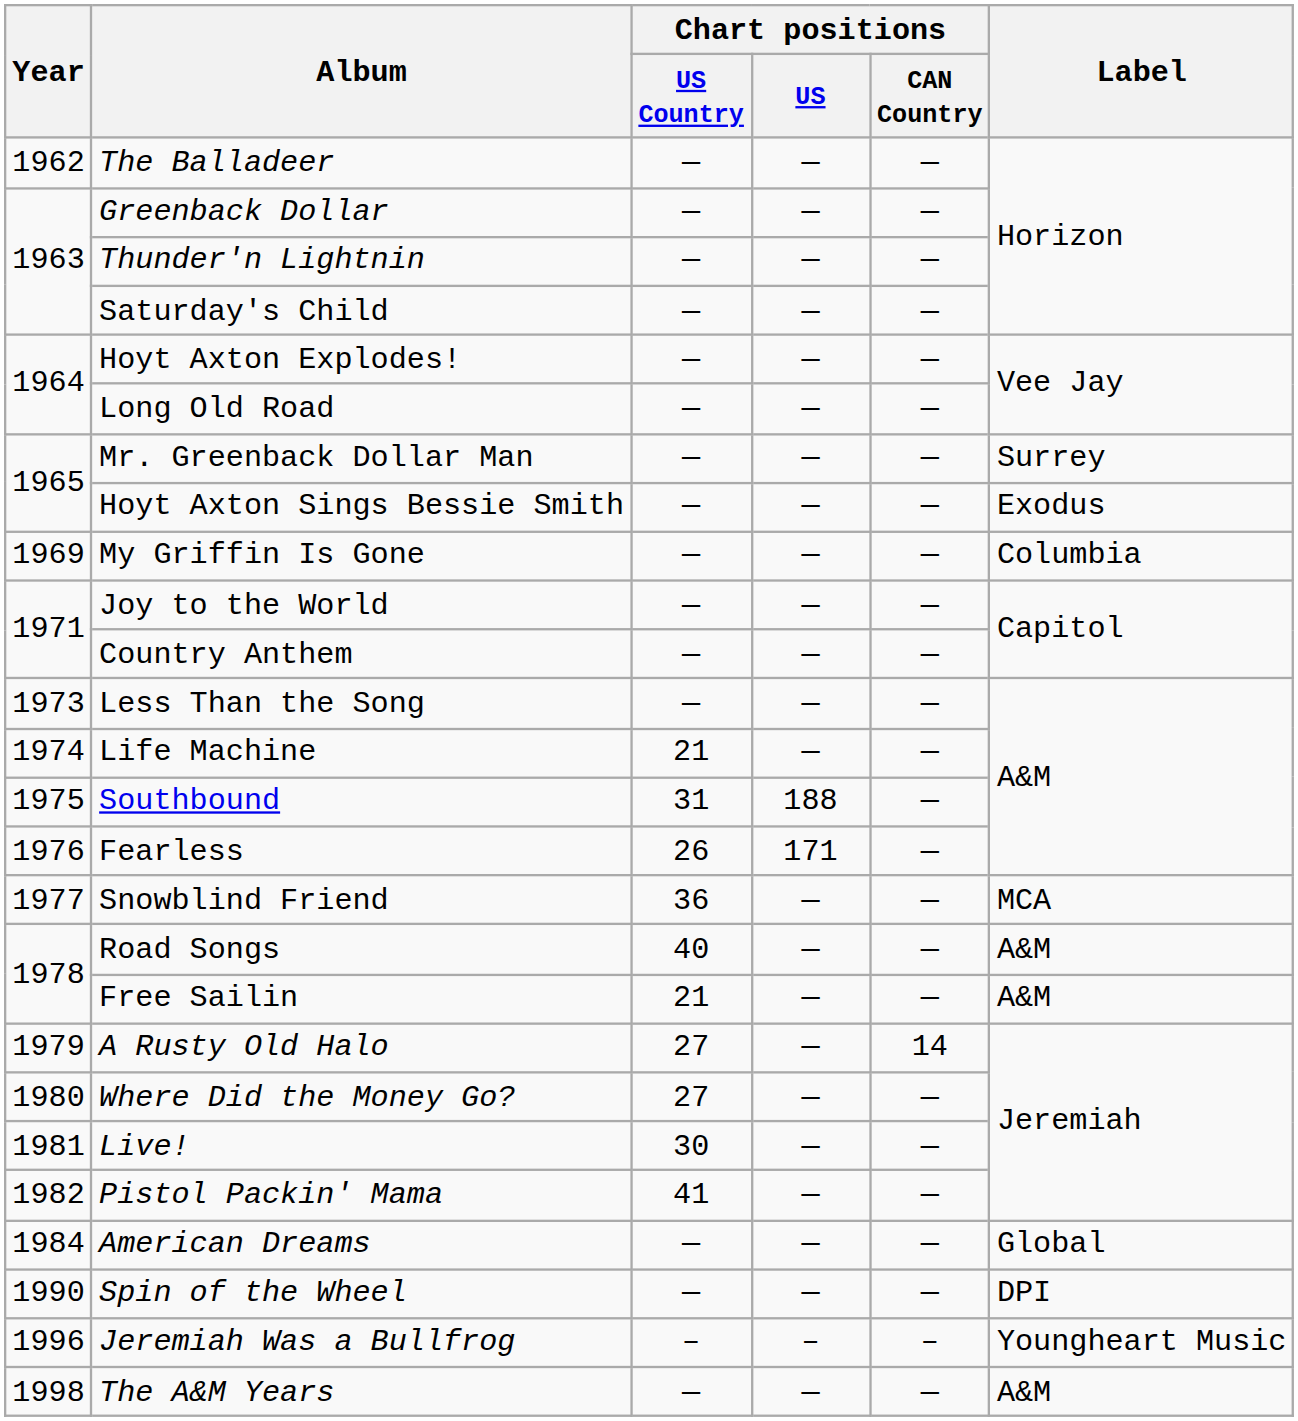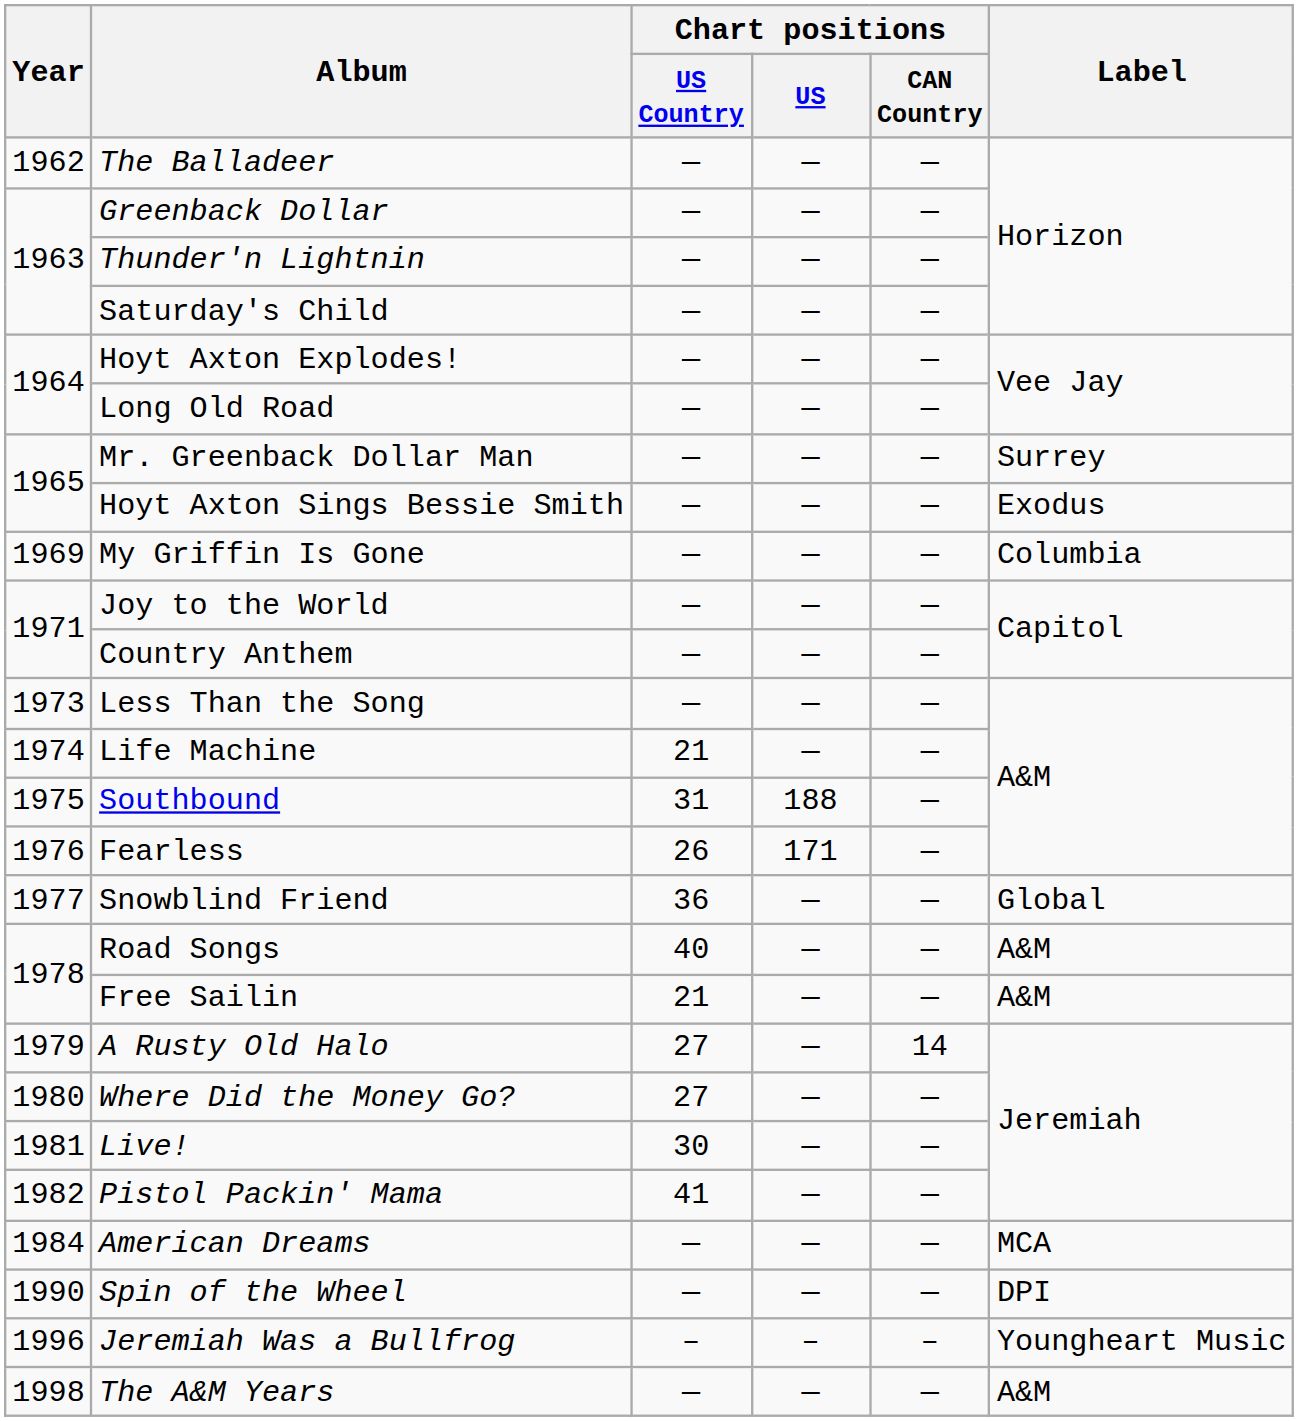Snowblind Friend | Label: MCA -> Global
American Dreams | Label: Global -> MCA
